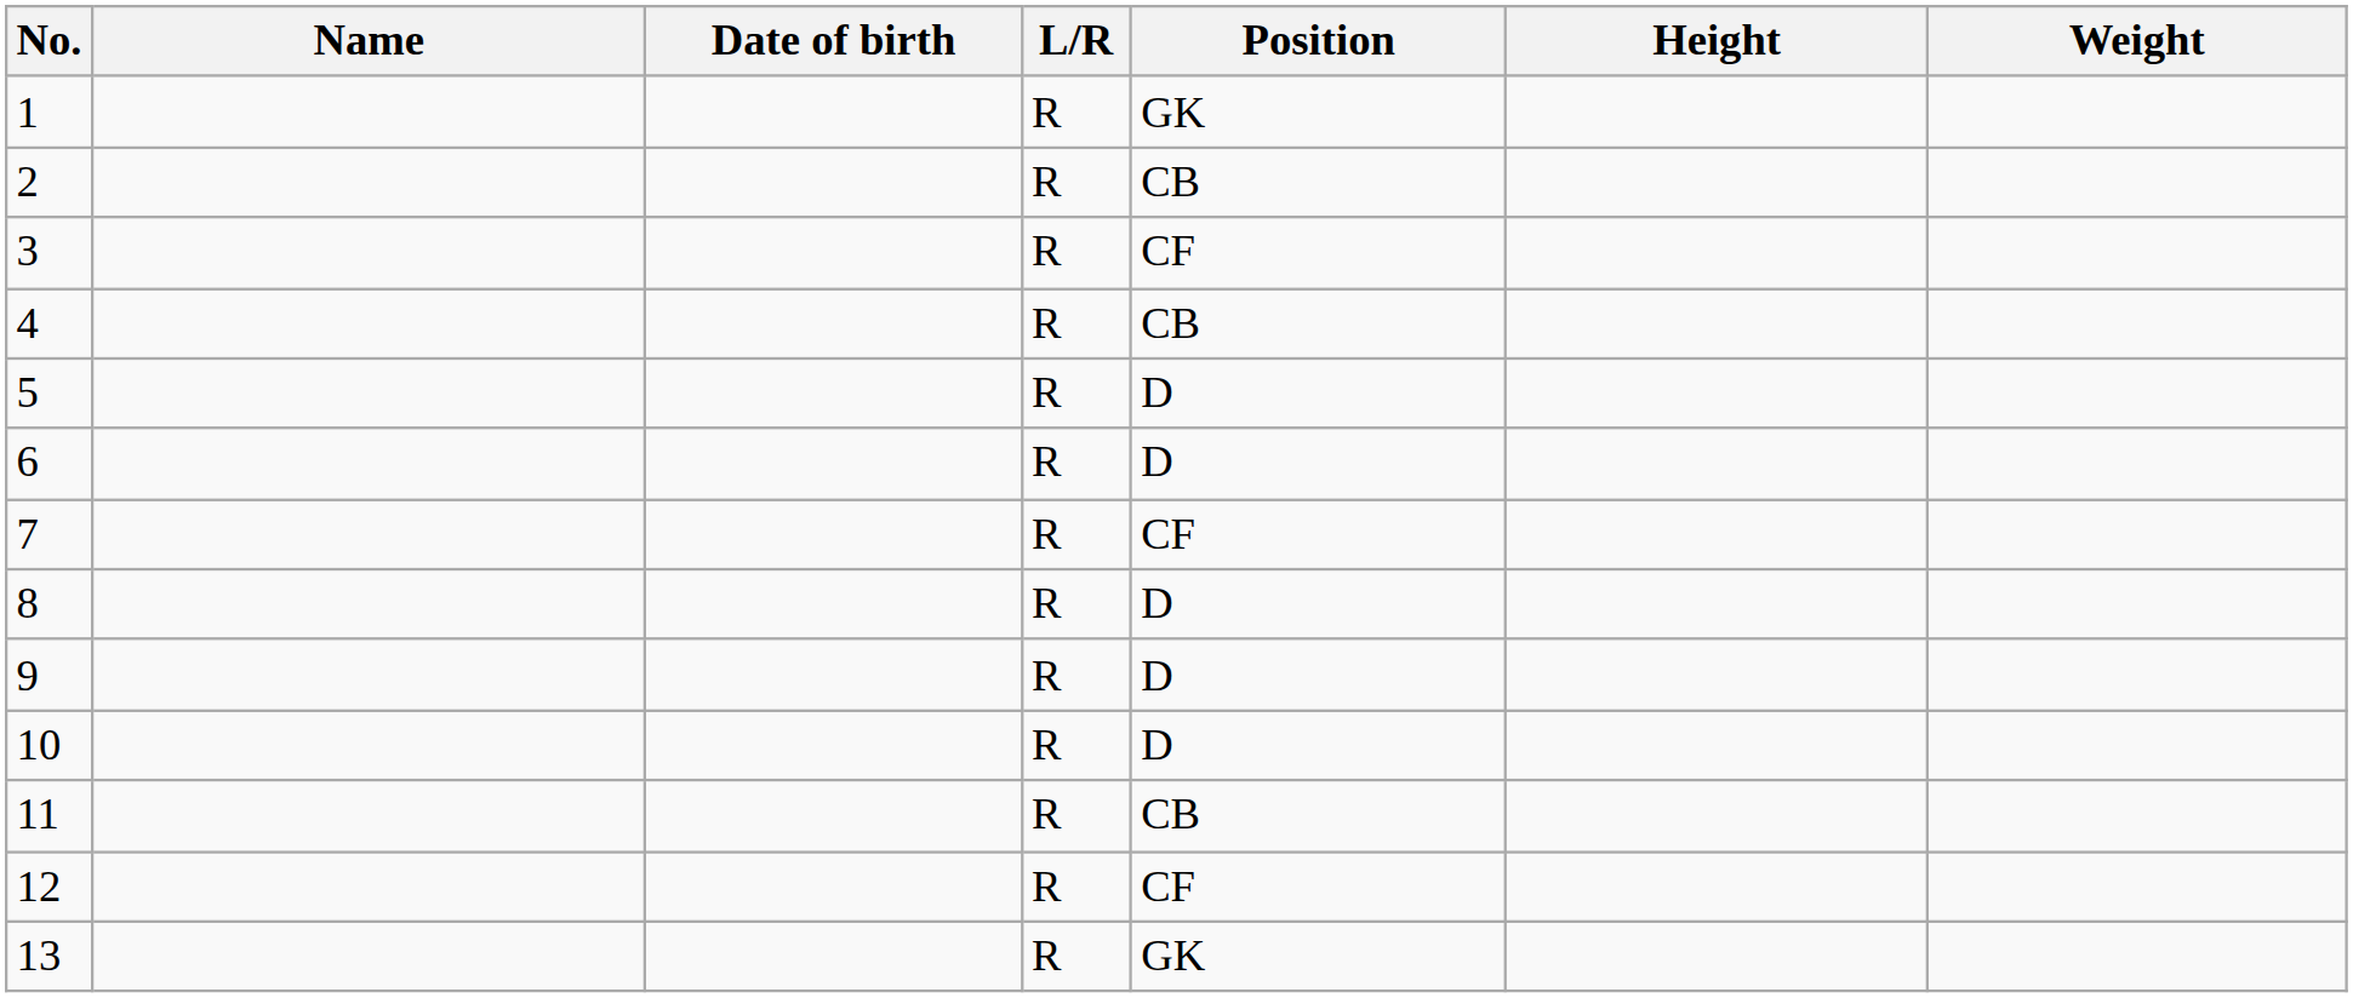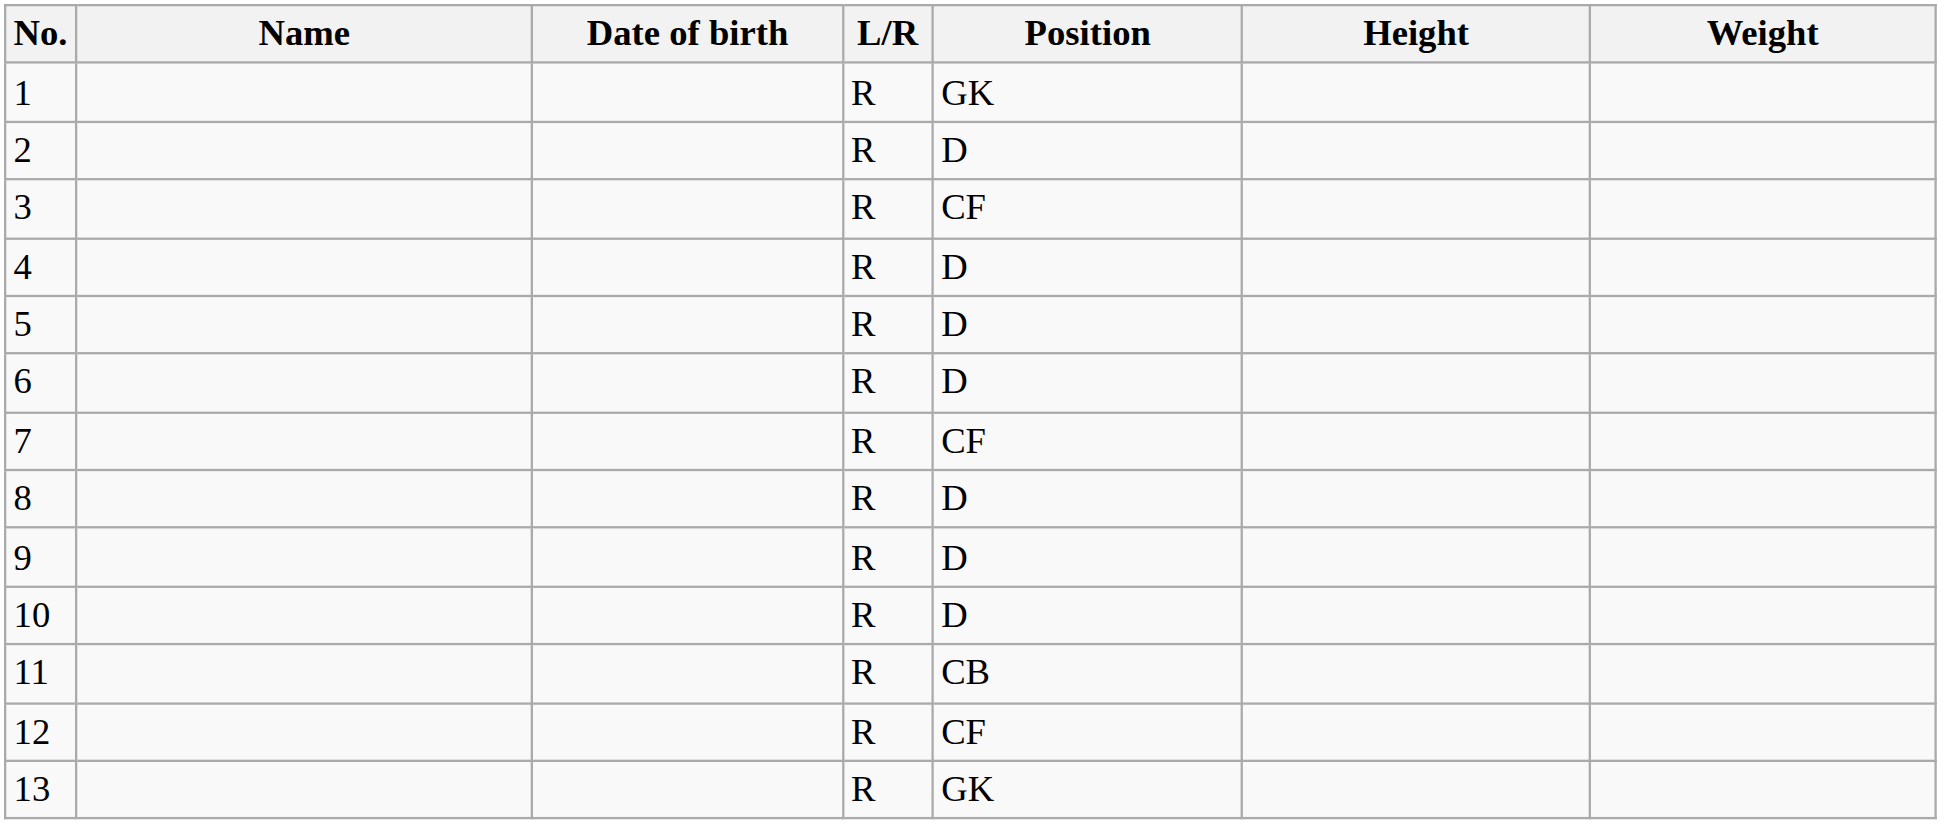2 | Position: CB -> D
4 | Position: CB -> D
